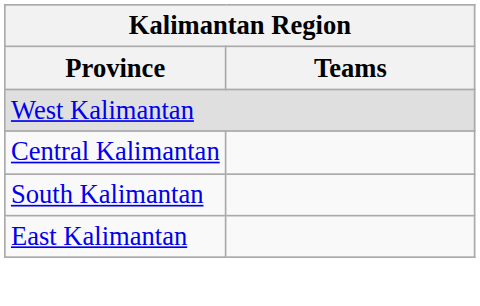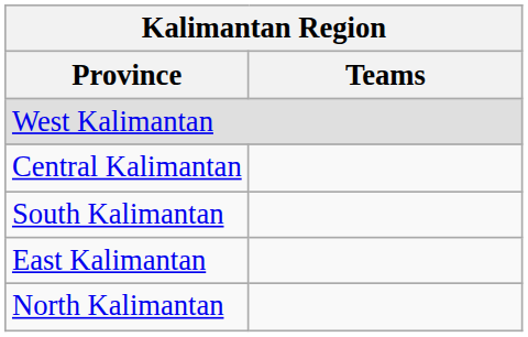+ row: North Kalimantan
